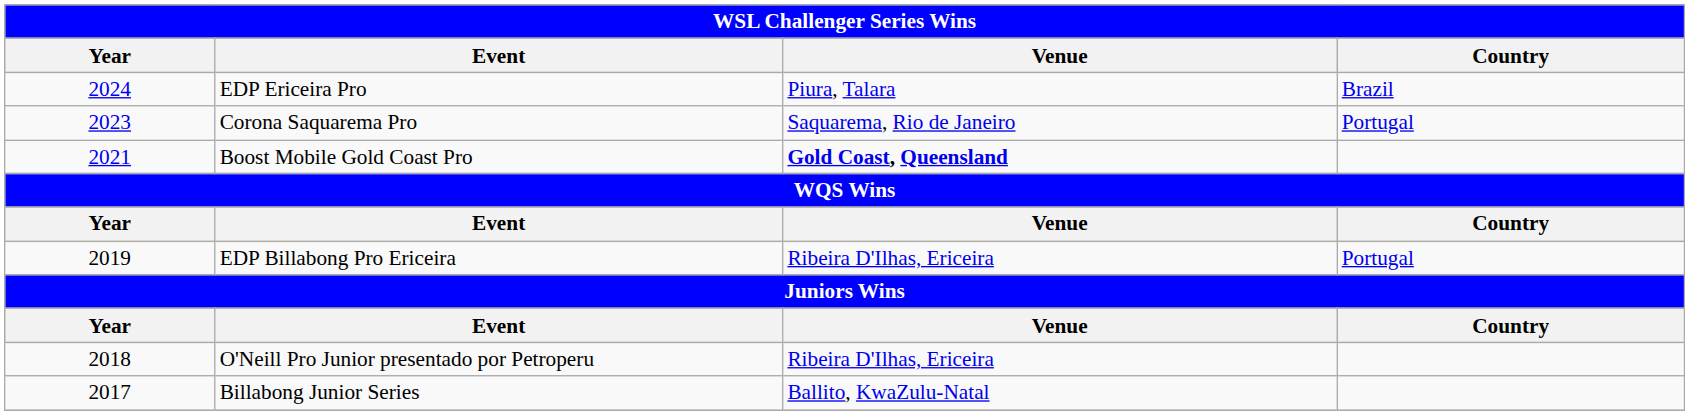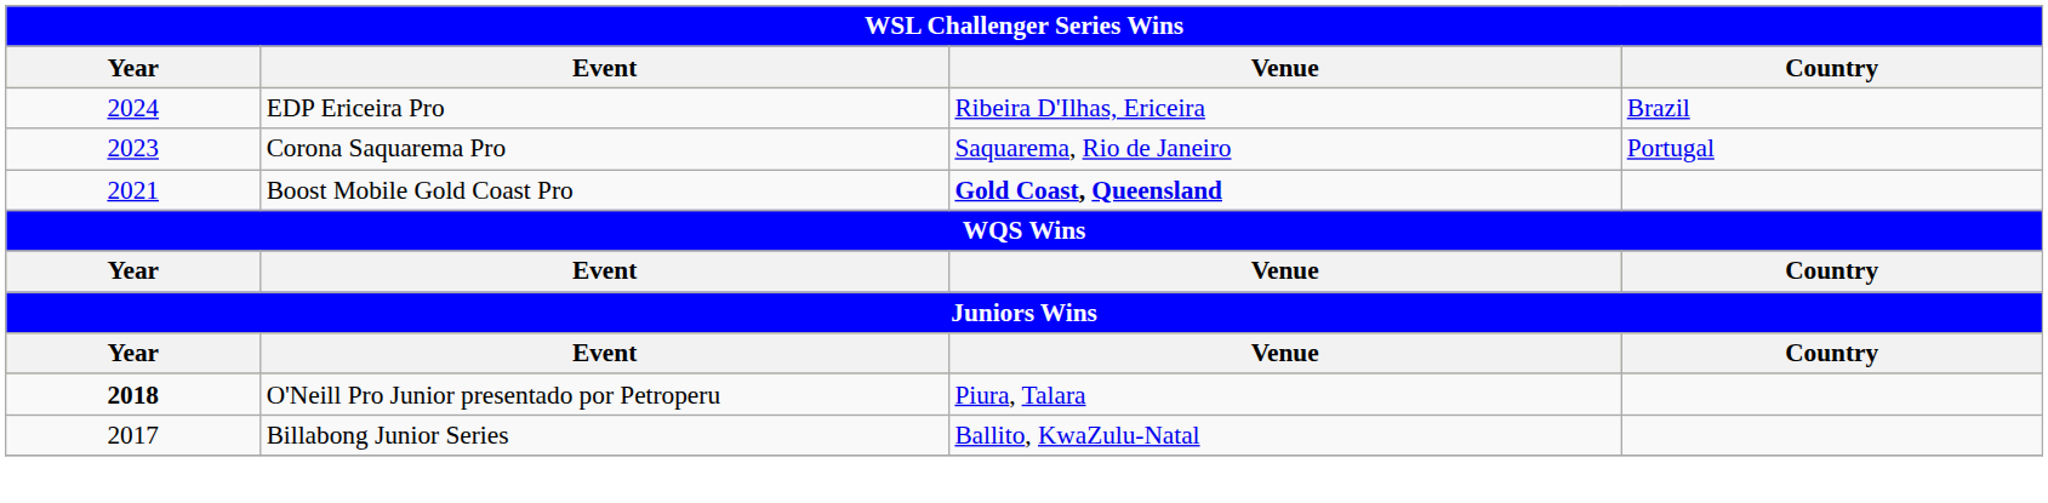EDP Ericeira Pro | Venue: Piura, Talara -> Ribeira D'Ilhas, Ericeira
- row: 2019 | EDP Billabong Pro Ericeira | Ribeira D'Ilhas, Ericeira | Portugal
O'Neill Pro Junior presentado por Petroperu | Year: normal -> bold
O'Neill Pro Junior presentado por Petroperu | Venue: Ribeira D'Ilhas, Ericeira -> Piura, Talara
